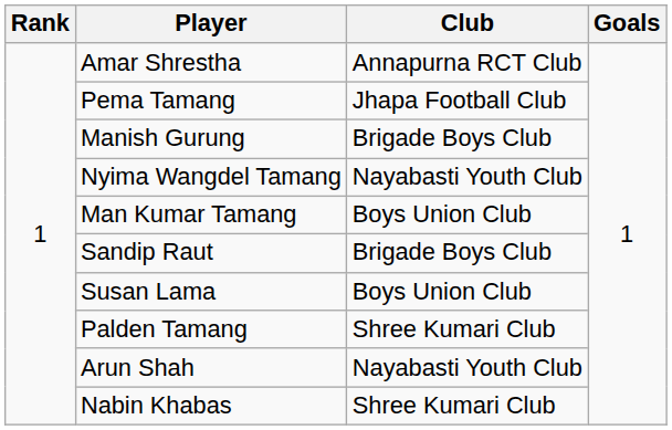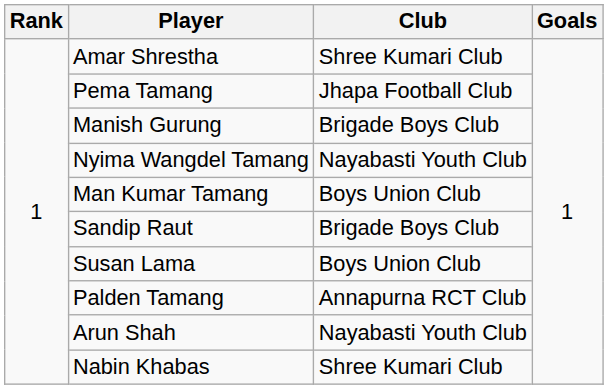Amar Shrestha | Club: Annapurna RCT Club -> Shree Kumari Club
Palden Tamang | Club: Shree Kumari Club -> Annapurna RCT Club
